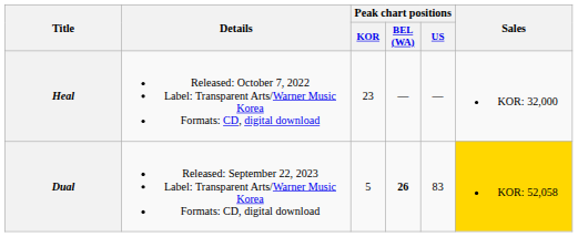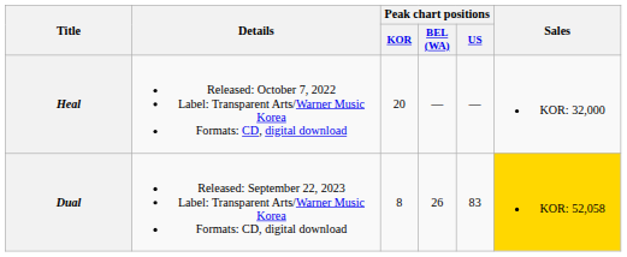Heal | Peak chart positions / KOR: 23 -> 20
Dual | Peak chart positions / KOR: 5 -> 8
Dual | Peak chart positions / BEL (WA): bold -> normal
